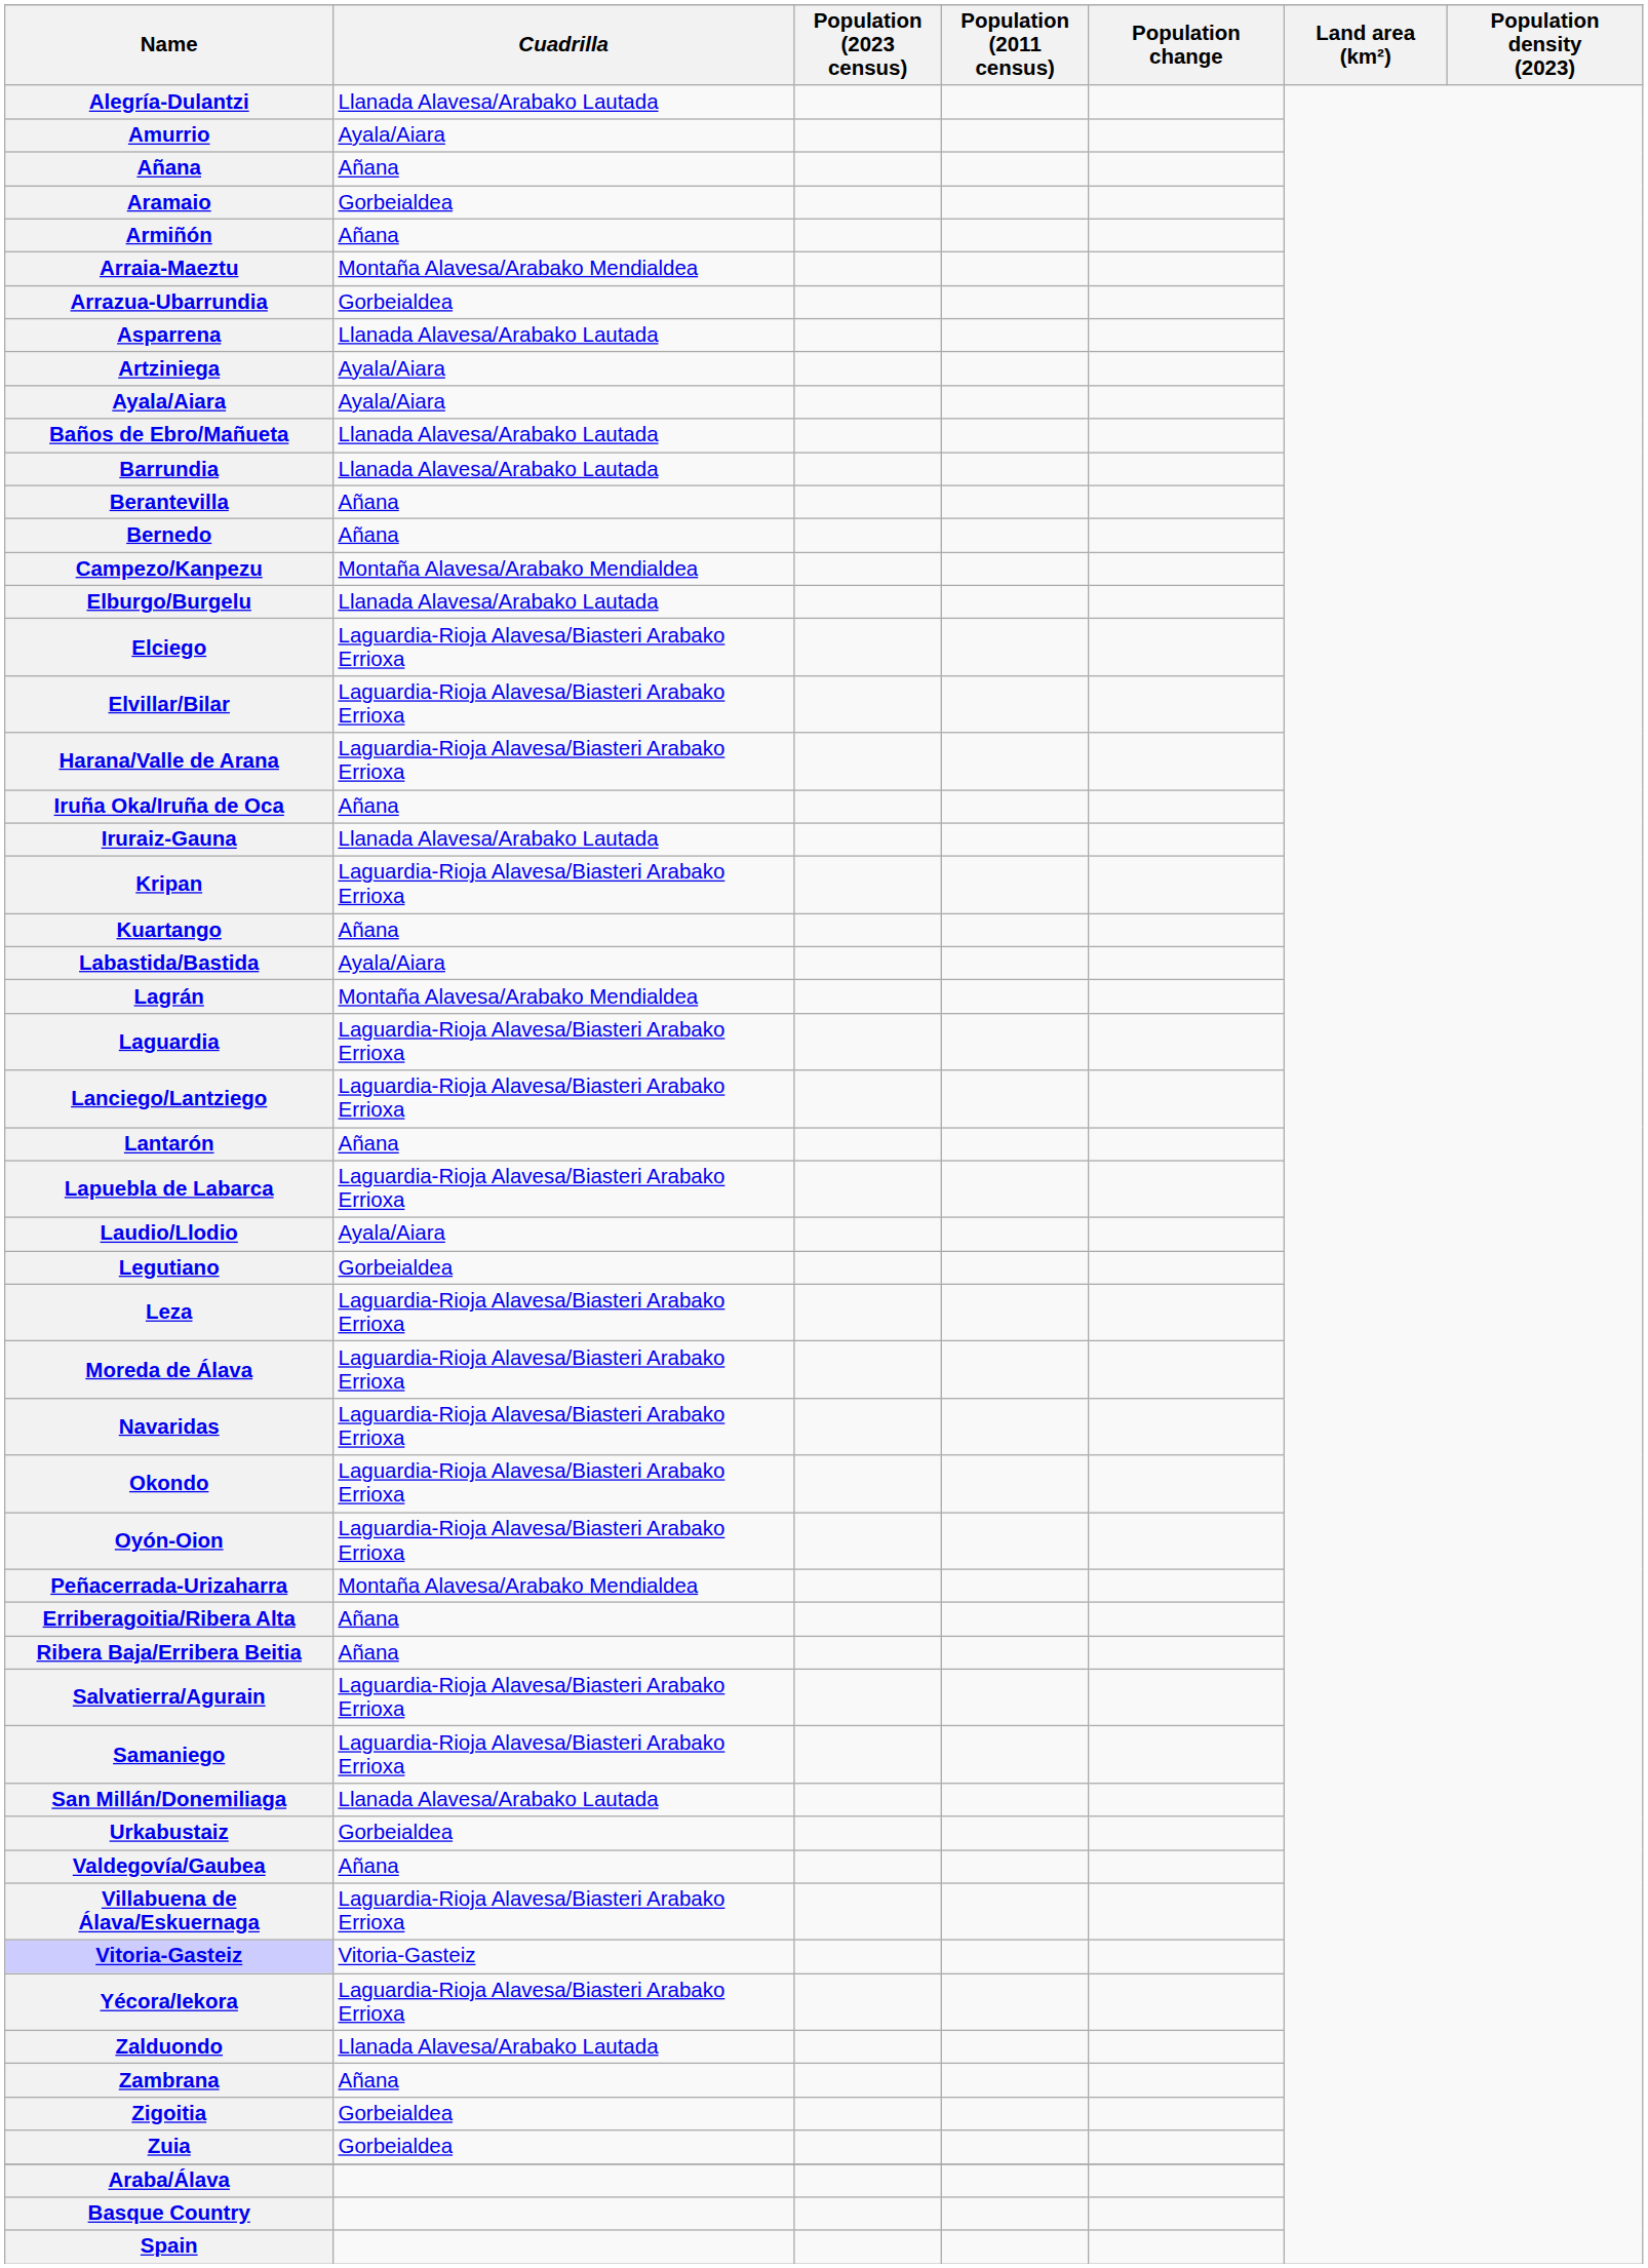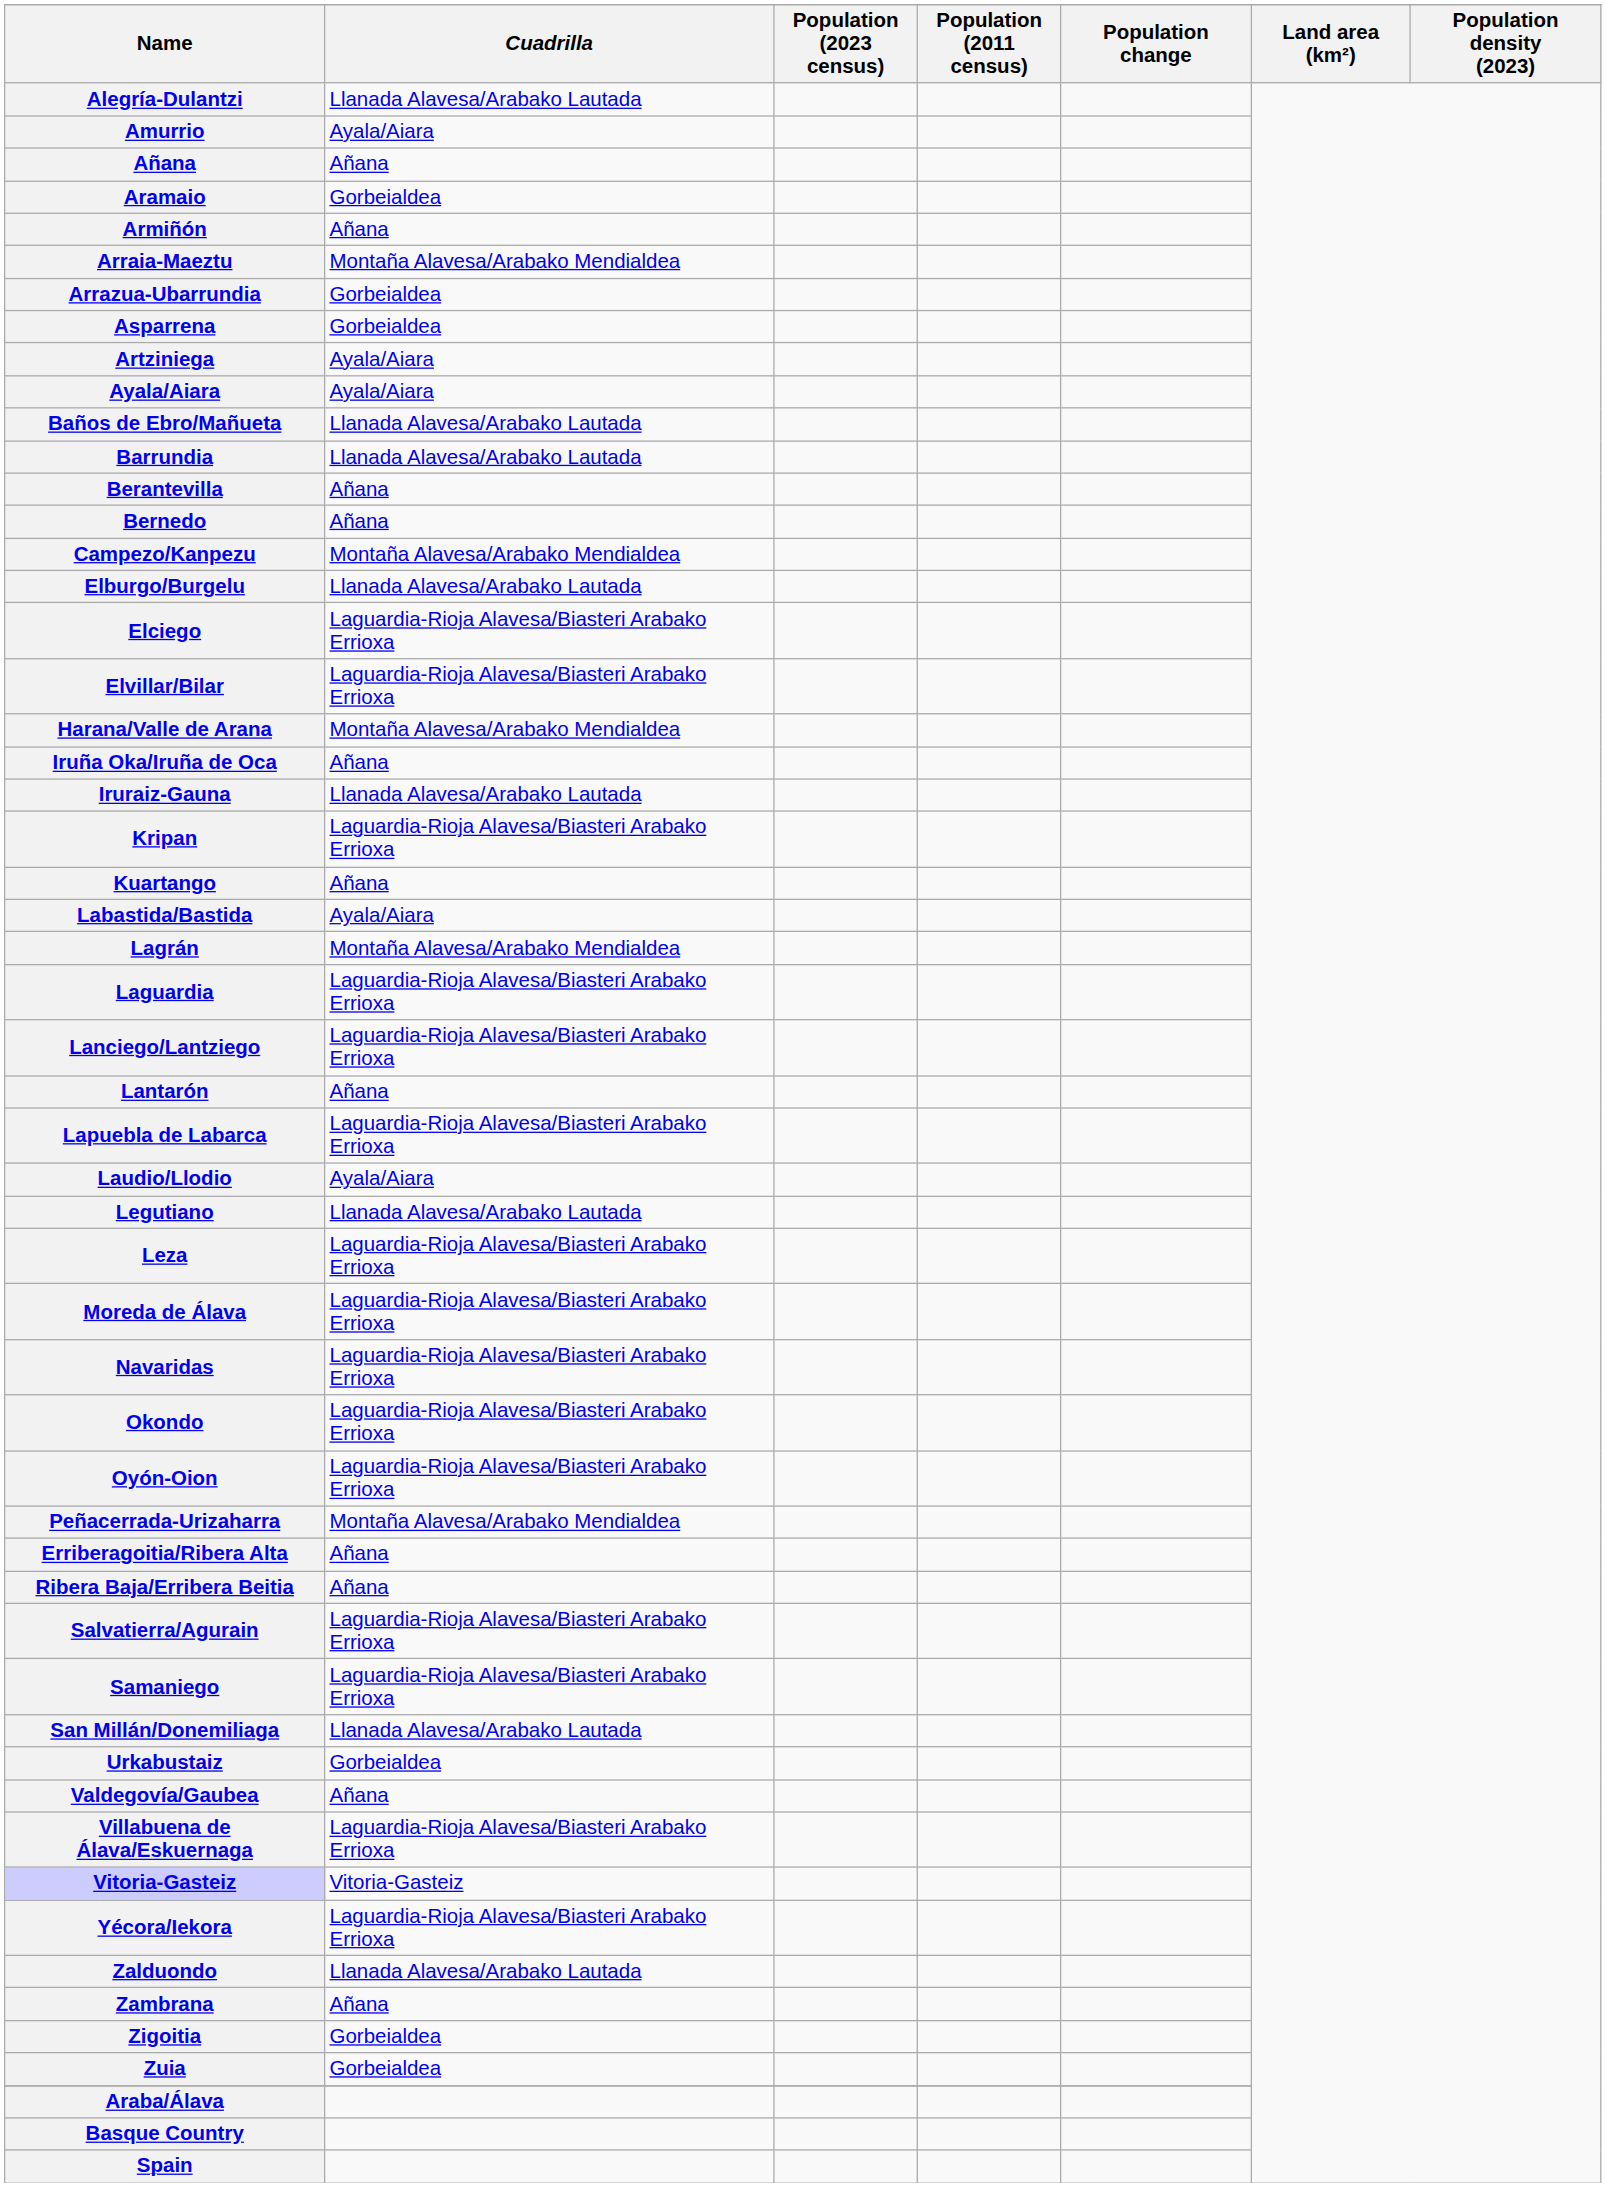Asparrena | Cuadrilla: Llanada Alavesa/Arabako Lautada -> Gorbeialdea
Harana/Valle de Arana | Cuadrilla: Laguardia-Rioja Alavesa/Biasteri Arabako Errioxa -> Montaña Alavesa/Arabako Mendialdea
Legutiano | Cuadrilla: Gorbeialdea -> Llanada Alavesa/Arabako Lautada
